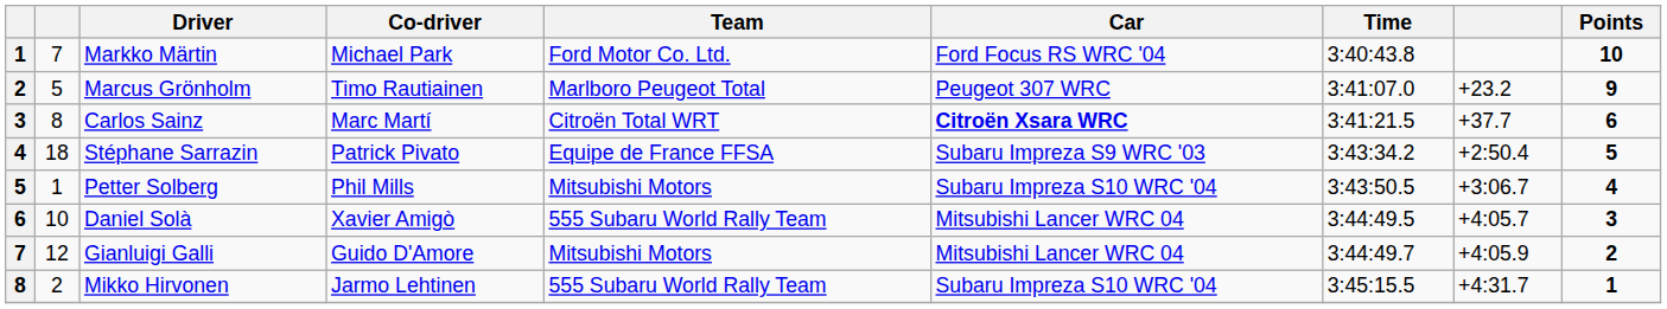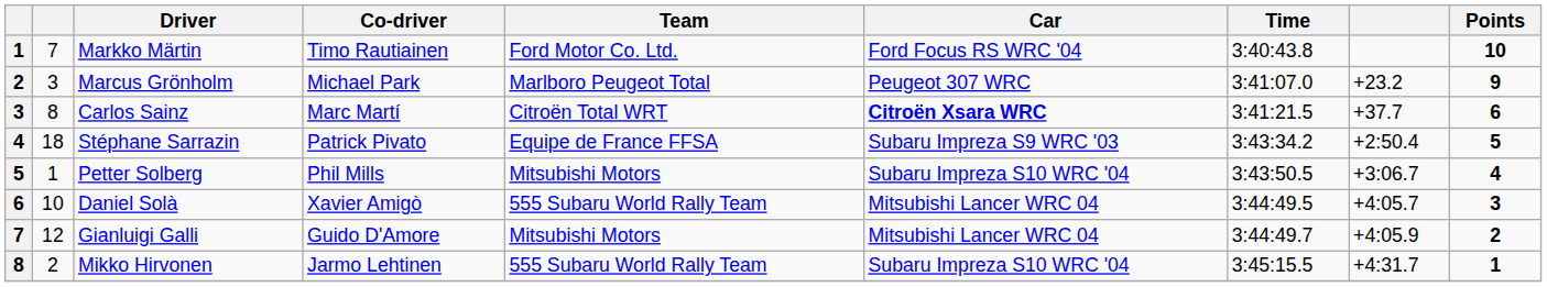Markko Märtin | Co-driver: Michael Park -> Timo Rautiainen
Marcus Grönholm | column 2: 5 -> 3
Marcus Grönholm | Co-driver: Timo Rautiainen -> Michael Park
